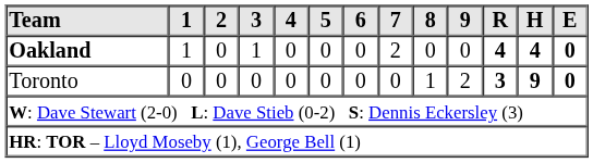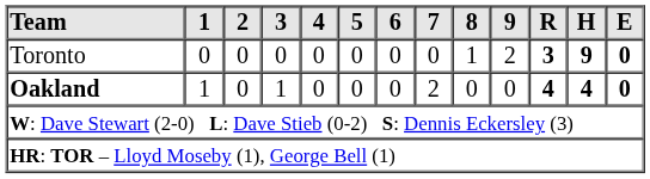rows swapped: Oakland <-> Toronto
